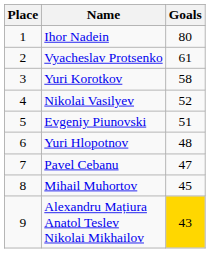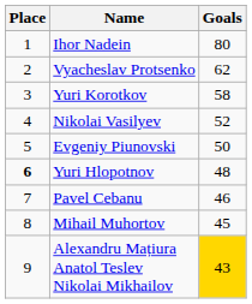Vyacheslav Protsenko | Goals: 61 -> 62
Evgeniy Piunovski | Goals: 51 -> 50
Yuri Hlopotnov | Place: normal -> bold
Pavel Cebanu | Goals: 47 -> 46
